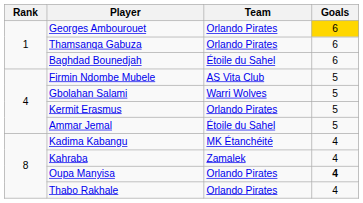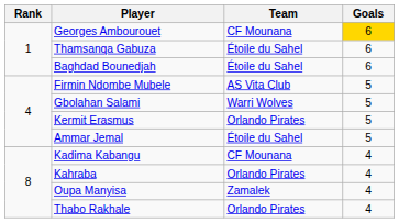Georges Ambourouet | Team: Orlando Pirates -> CF Mounana
Thamsanqa Gabuza | Team: Orlando Pirates -> Étoile du Sahel
Kadima Kabangu | Team: MK Étanchéité -> CF Mounana
Kahraba | Team: Zamalek -> Orlando Pirates
Oupa Manyisa | Team: Orlando Pirates -> Zamalek
Oupa Manyisa | Goals: bold -> normal
